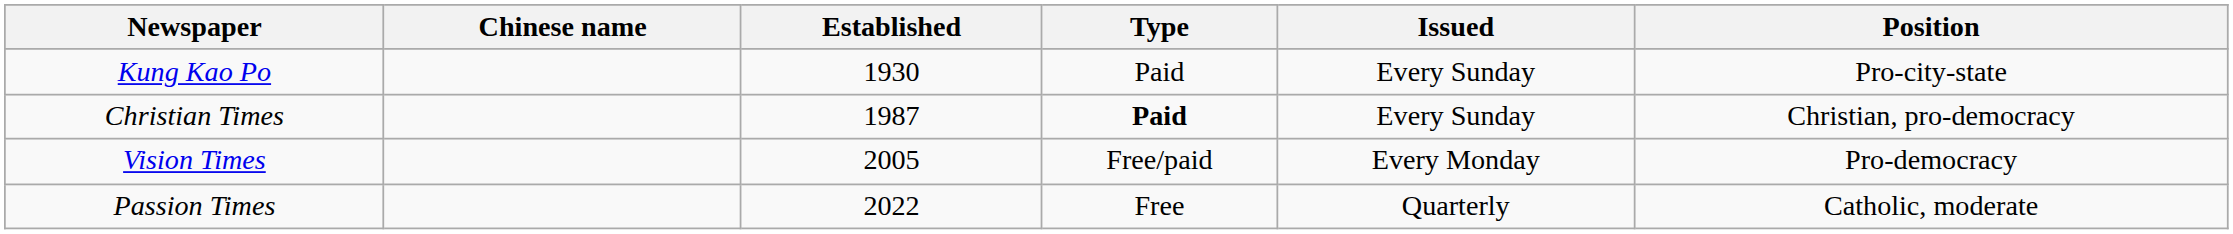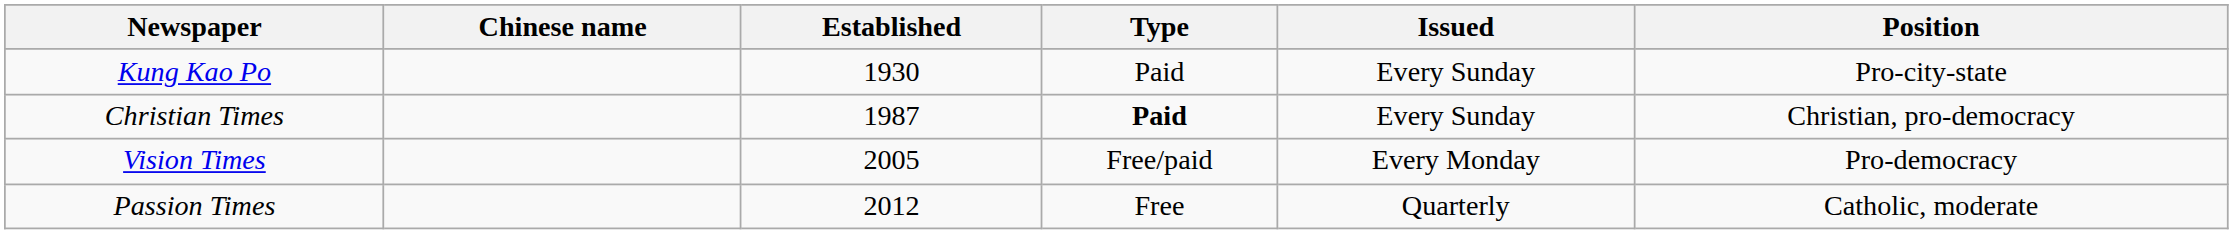Passion Times | Established: 2022 -> 2012
